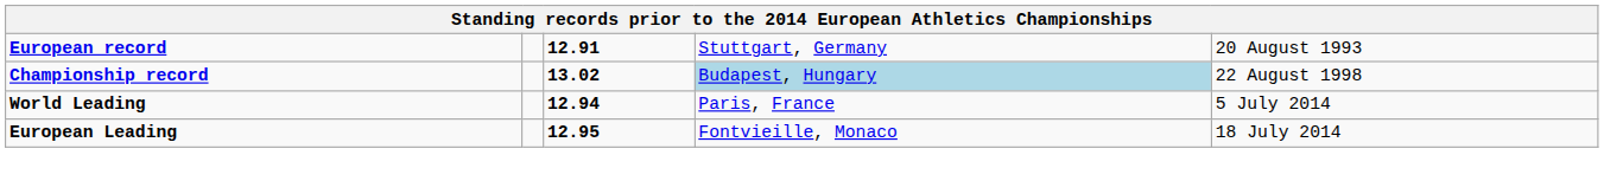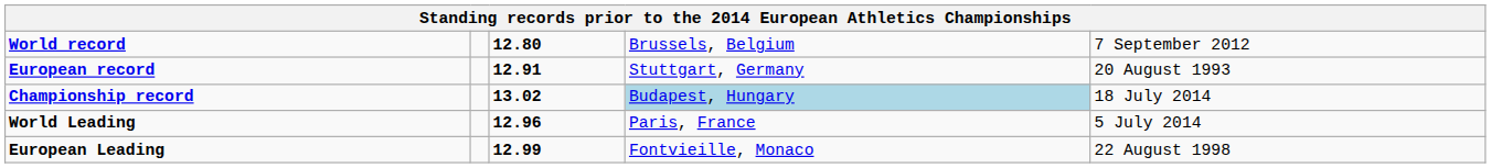+ row: World record | 12.80 | Brussels, Belgium | 7 September 2012
Championship record | column 5: 22 August 1998 -> 18 July 2014
World Leading | column 3: 12.94 -> 12.96
European Leading | column 3: 12.95 -> 12.99
European Leading | column 5: 18 July 2014 -> 22 August 1998
